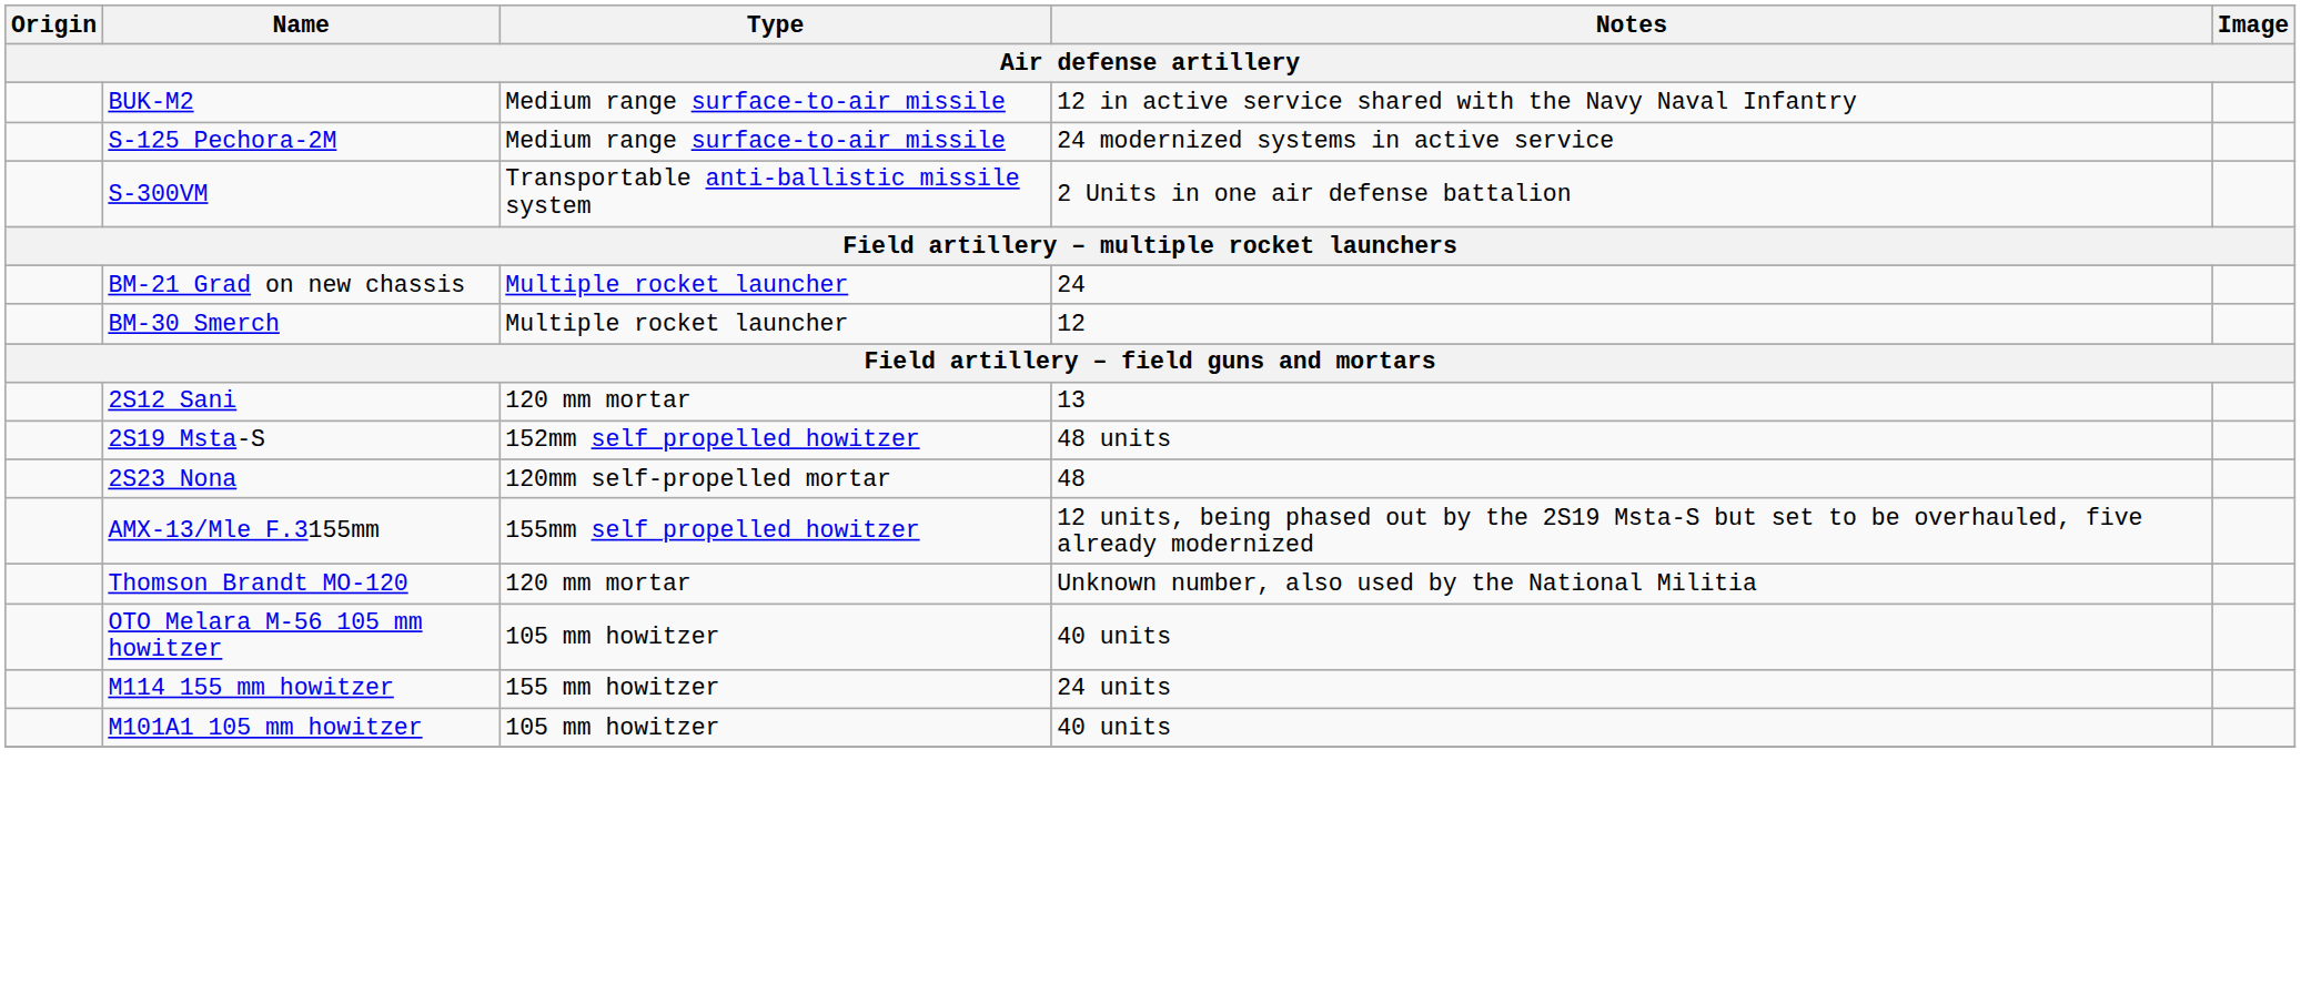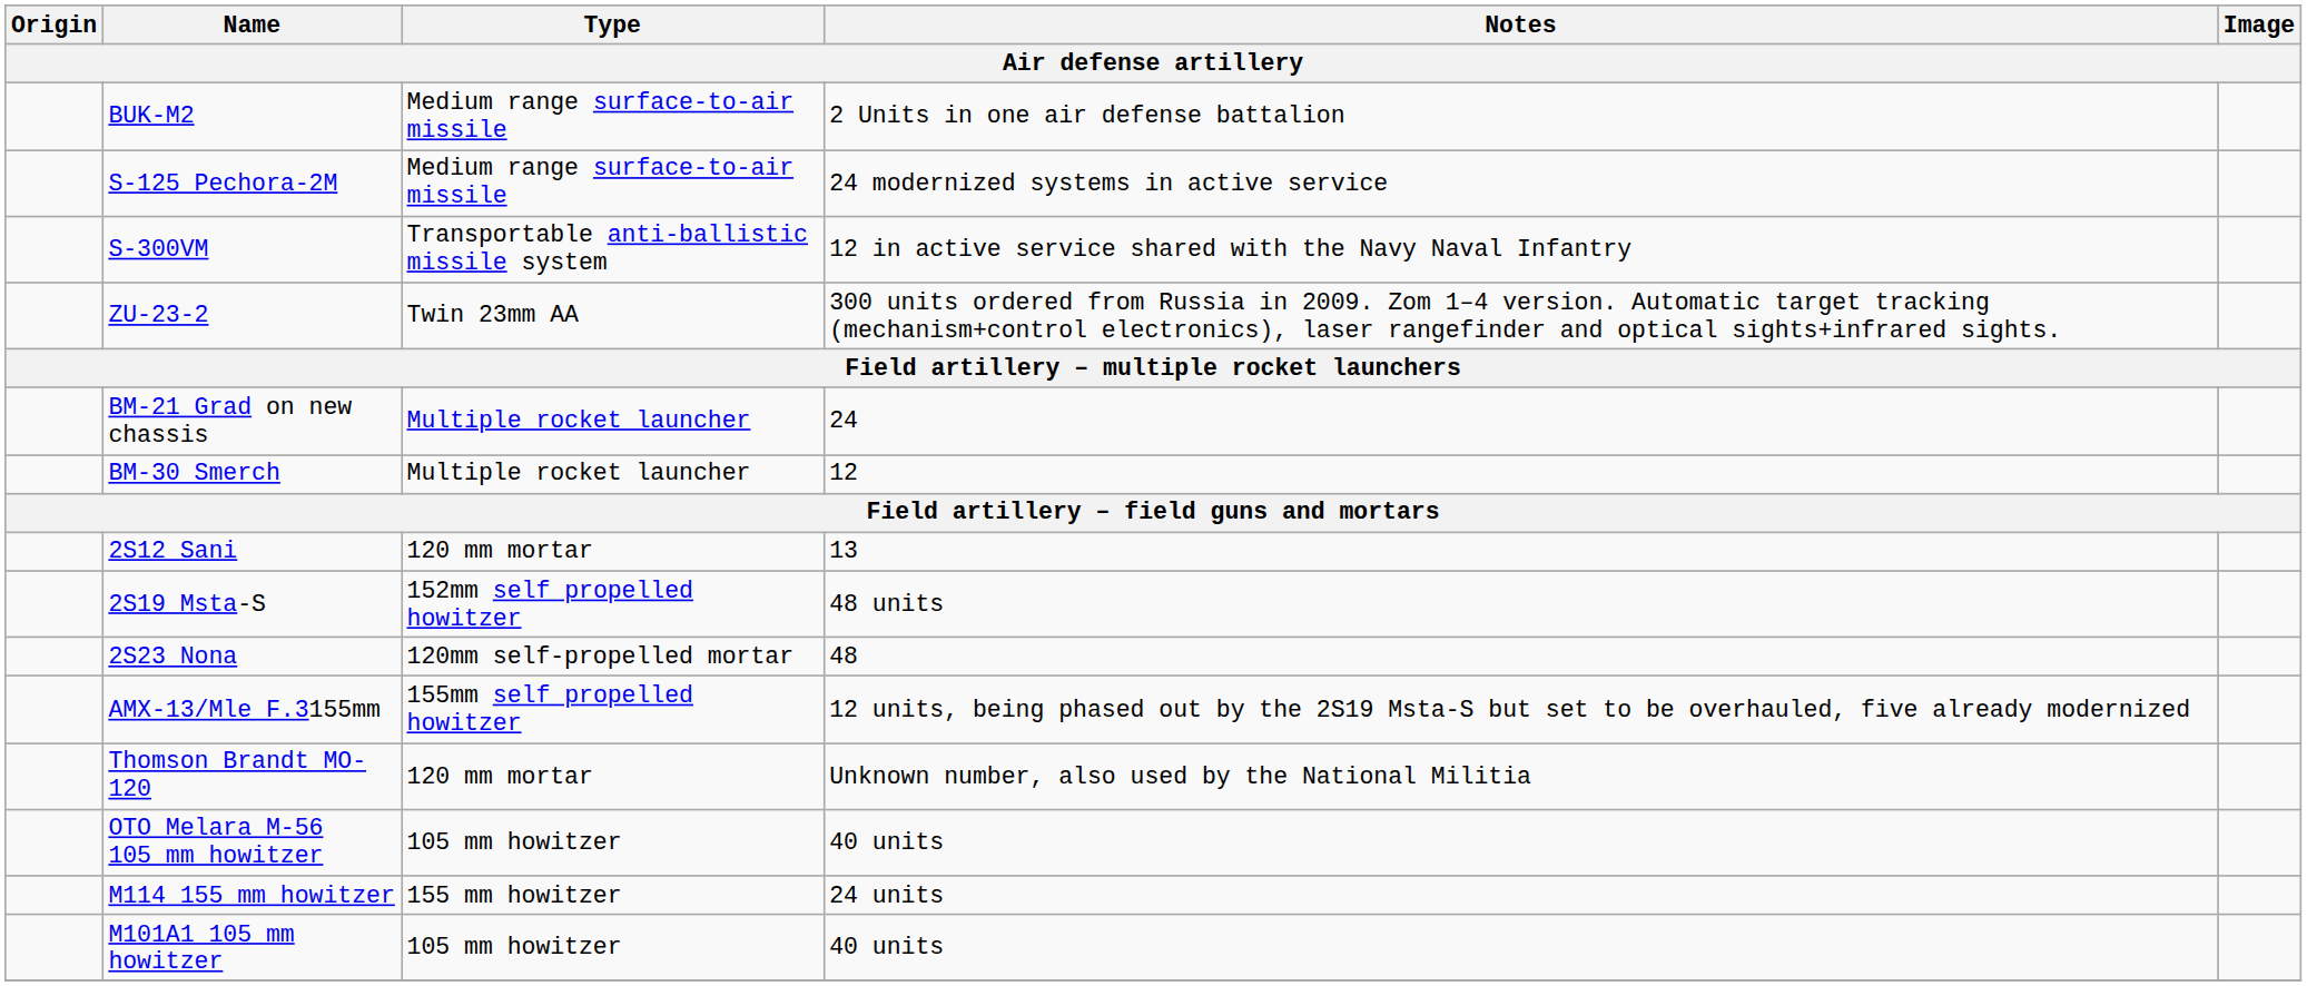BUK-M2 | Notes: 12 in active service shared with the Navy Naval Infantry -> 2 Units in one air defense battalion
S-300VM | Notes: 2 Units in one air defense battalion -> 12 in active service shared with the Navy Naval Infantry
+ row: ZU-23-2 | Twin 23mm AA | 300 units ordered from Russia in 2009. Zom 1–4 version. Automatic target tracking (mechanism+control electronics), laser rangefinder and optical sights+infrared sights.
